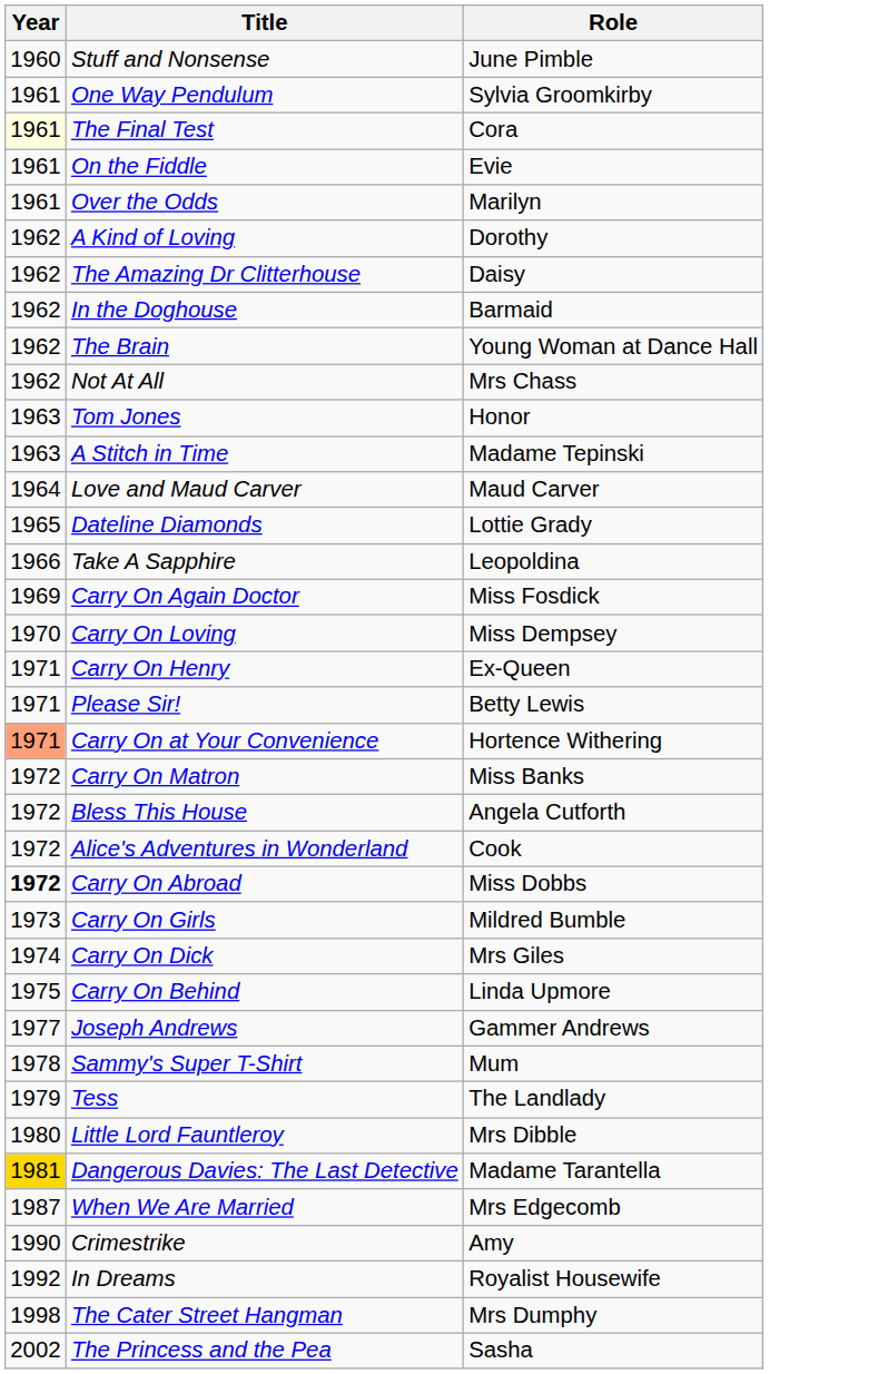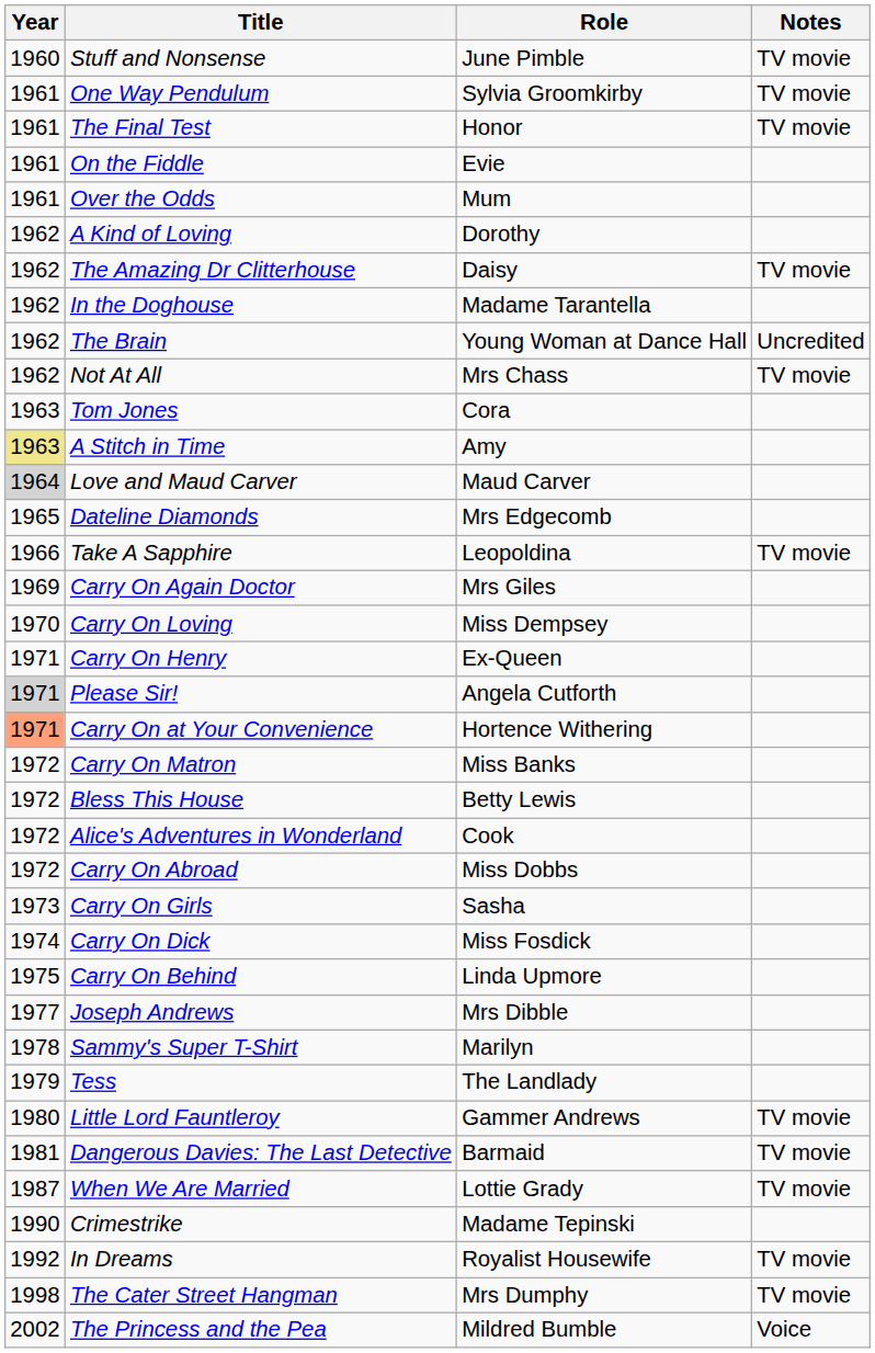+ column: Notes | TV movie | TV movie | TV movie | TV movie | Uncredited | TV movie | TV movie | TV movie | TV movie | TV movie | TV movie | TV movie | Voice
The Final Test | Year: lightyellow background -> no background
The Final Test | Role: Cora -> Honor
Over the Odds | Role: Marilyn -> Mum
In the Doghouse | Role: Barmaid -> Madame Tarantella
Tom Jones | Role: Honor -> Cora
A Stitch in Time | Year: no background -> khaki background
A Stitch in Time | Role: Madame Tepinski -> Amy
Love and Maud Carver | Year: no background -> lightgrey background
Dateline Diamonds | Role: Lottie Grady -> Mrs Edgecomb
Carry On Again Doctor | Role: Miss Fosdick -> Mrs Giles
Please Sir! | Year: no background -> lightgrey background
Please Sir! | Role: Betty Lewis -> Angela Cutforth
Bless This House | Role: Angela Cutforth -> Betty Lewis
Carry On Abroad | Year: bold -> normal
Carry On Girls | Role: Mildred Bumble -> Sasha
Carry On Dick | Role: Mrs Giles -> Miss Fosdick
Joseph Andrews | Role: Gammer Andrews -> Mrs Dibble
Sammy's Super T-Shirt | Role: Mum -> Marilyn
Little Lord Fauntleroy | Role: Mrs Dibble -> Gammer Andrews
Dangerous Davies: The Last Detective | Year: gold background -> no background
Dangerous Davies: The Last Detective | Role: Madame Tarantella -> Barmaid
When We Are Married | Role: Mrs Edgecomb -> Lottie Grady
Crimestrike | Role: Amy -> Madame Tepinski
The Princess and the Pea | Role: Sasha -> Mildred Bumble
